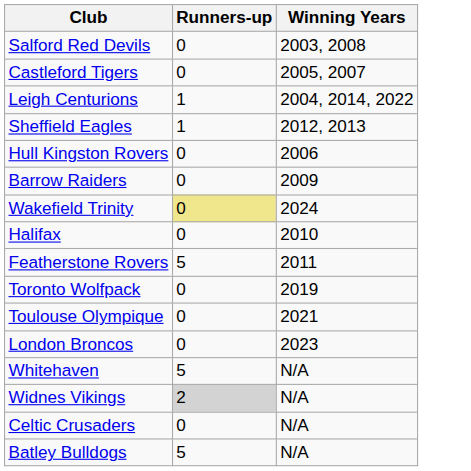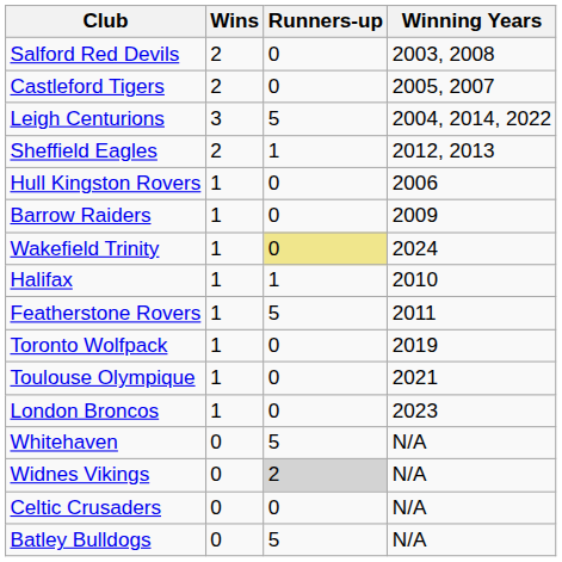+ column: Wins | 2 | 2 | 3 | 2 | 1 | 1 | 1 | 1 | 1 | 1 | 1 | 1 | 0 | 0 | 0 | 0
Leigh Centurions | Runners-up: 1 -> 5
Halifax | Runners-up: 0 -> 1
